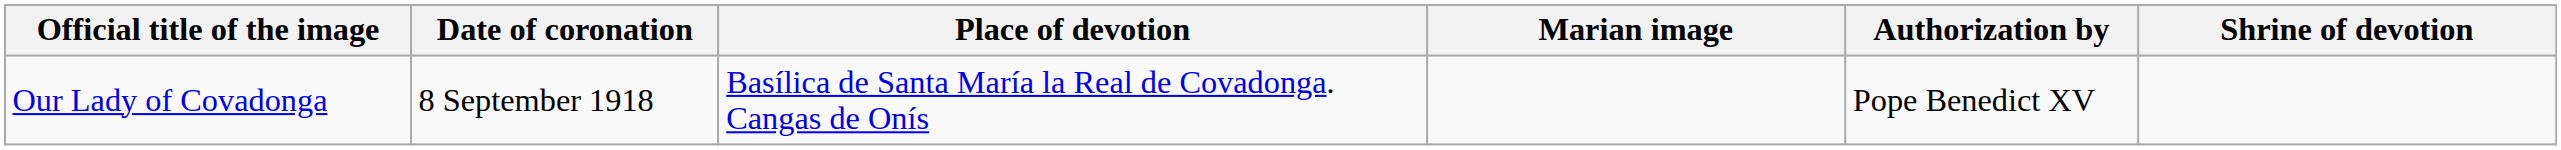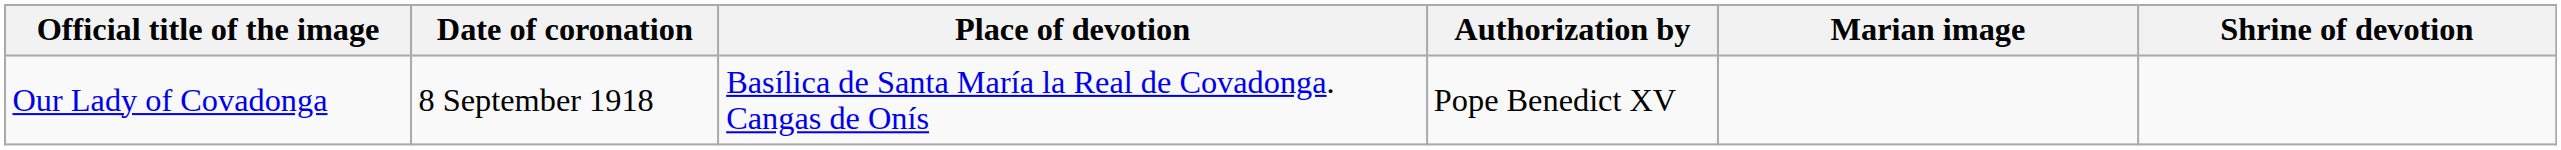columns swapped: Authorization by <-> Marian image
